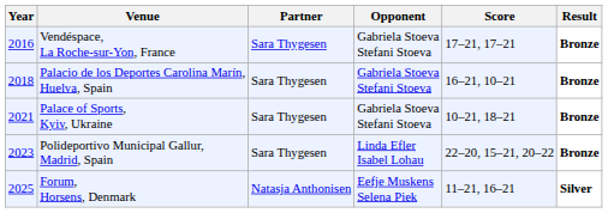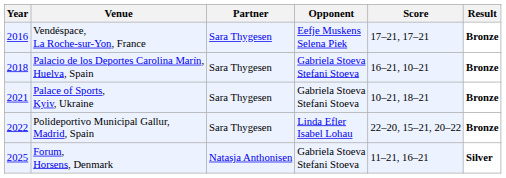Vendéspace, La Roche-sur-Yon, France | Opponent: Gabriela Stoeva Stefani Stoeva -> Eefje Muskens Selena Piek
Polideportivo Municipal Gallur, Madrid, Spain | Year: 2023 -> 2022
Forum, Horsens, Denmark | Opponent: Eefje Muskens Selena Piek -> Gabriela Stoeva Stefani Stoeva
